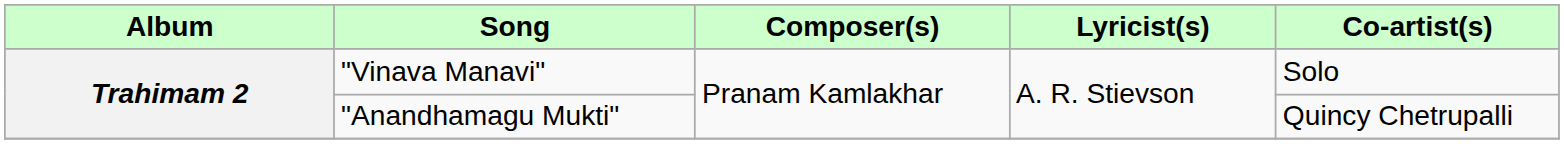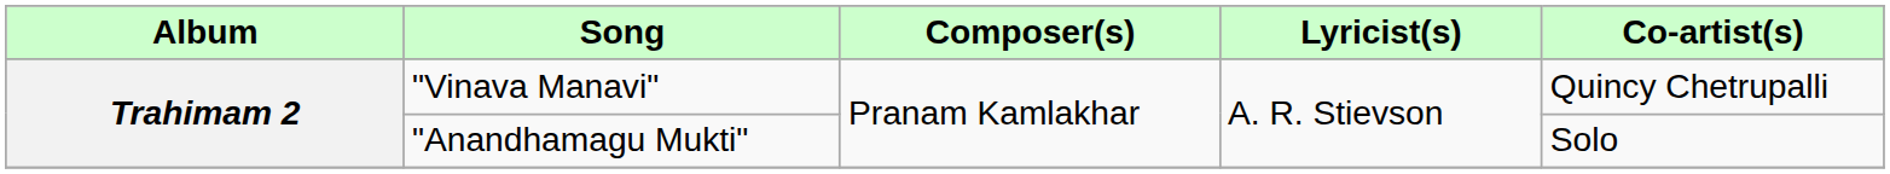"Vinava Manavi" | Co-artist(s): Solo -> Quincy Chetrupalli
"Anandhamagu Mukti" | Co-artist(s): Quincy Chetrupalli -> Solo
